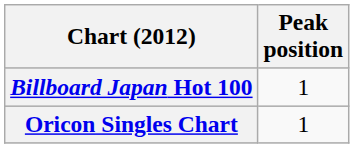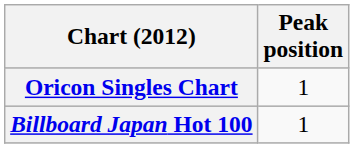rows swapped: Billboard Japan Hot 100 <-> Oricon Singles Chart
